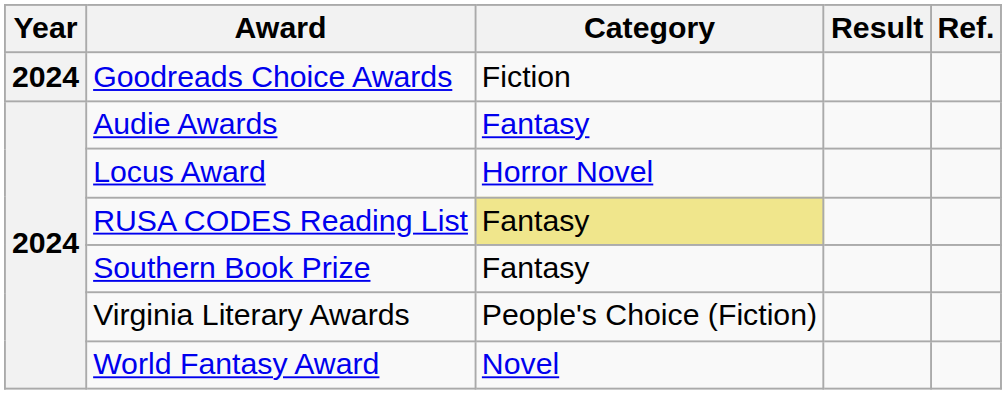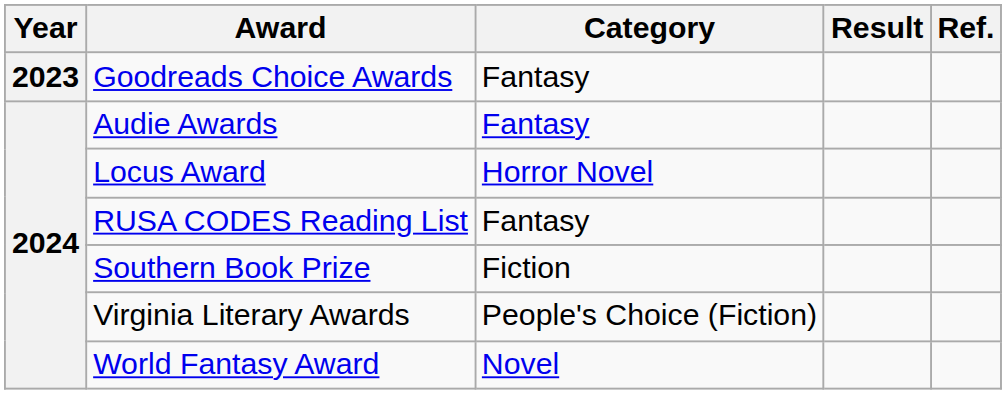Goodreads Choice Awards | Year: 2024 -> 2023
Goodreads Choice Awards | Category: Fiction -> Fantasy
RUSA CODES Reading List | Category: khaki background -> no background
Southern Book Prize | Category: Fantasy -> Fiction
